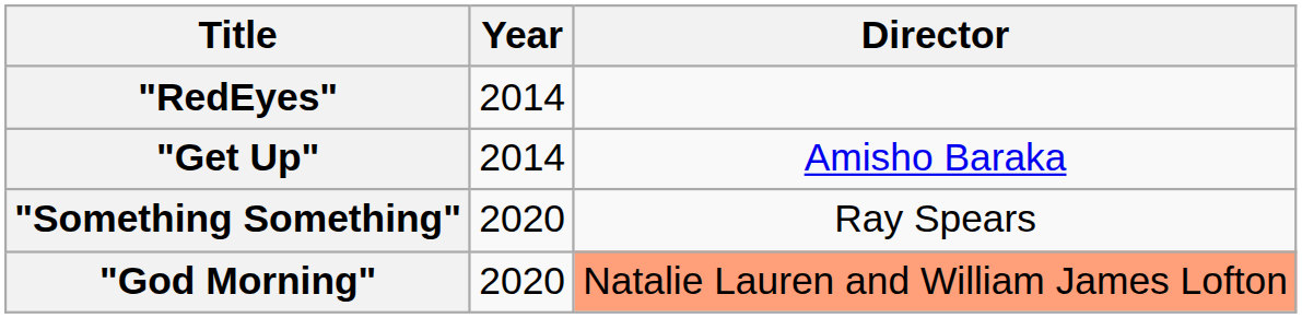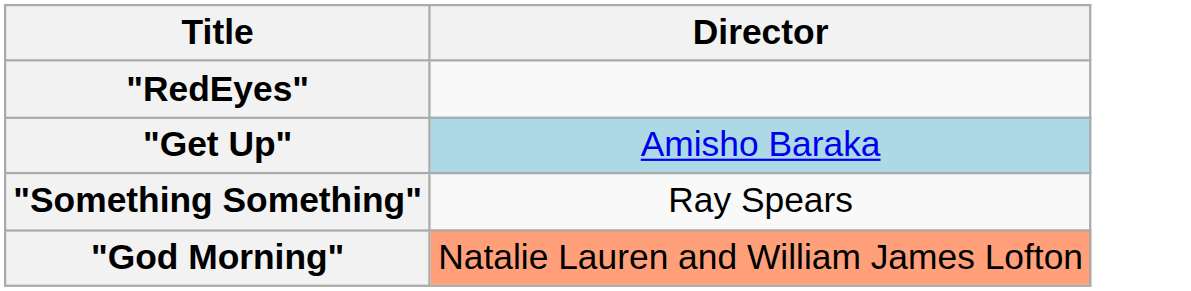- column: Year | 2014 | 2014 | 2020 | 2020
"Get Up" | Director: no background -> lightblue background
